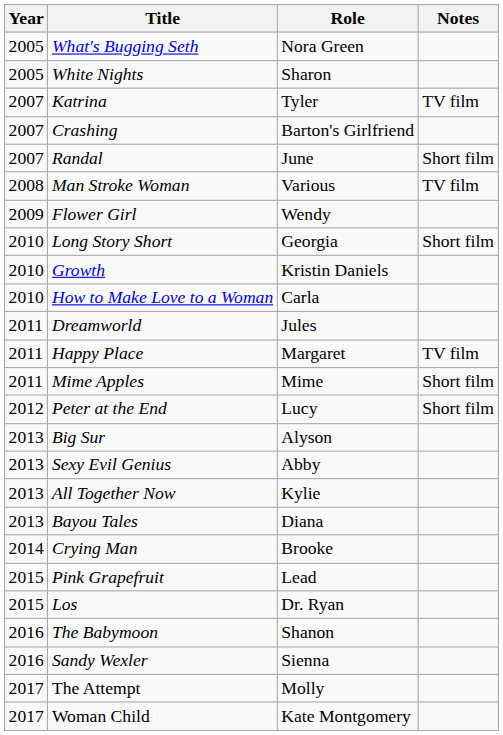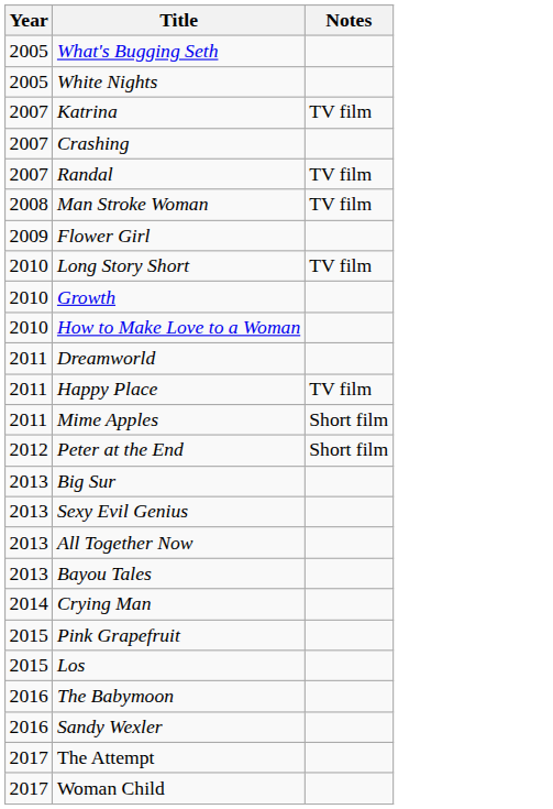- column: Role | Nora Green | Sharon | Tyler | Barton's Girlfriend | June | Various | Wendy | Georgia | Kristin Daniels | Carla | Jules | Margaret | Mime | Lucy | Alyson | Abby | Kylie | Diana | Brooke | Lead | Dr. Ryan | Shanon | Sienna | Molly | Kate Montgomery
Randal | Notes: Short film -> TV film
Long Story Short | Notes: Short film -> TV film
